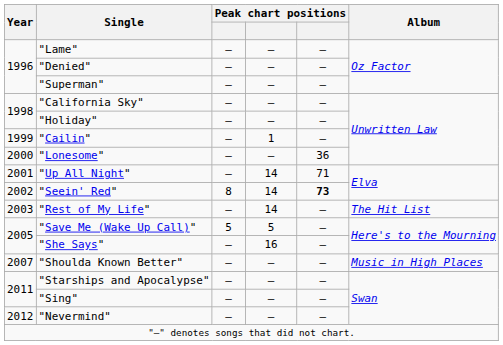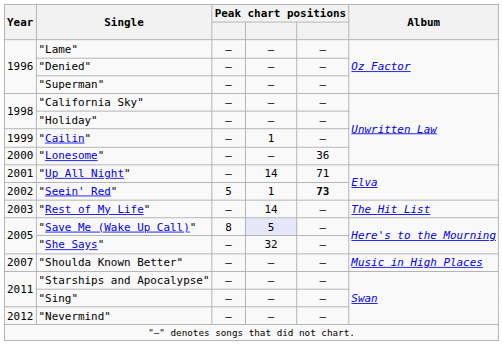"Seein' Red" | column 3: 8 -> 5
"Seein' Red" | column 4: 14 -> 1
"Save Me (Wake Up Call)" | column 3: 5 -> 8
"Save Me (Wake Up Call)" | column 4: no background -> lavender background
"She Says" | column 4: 16 -> 32
